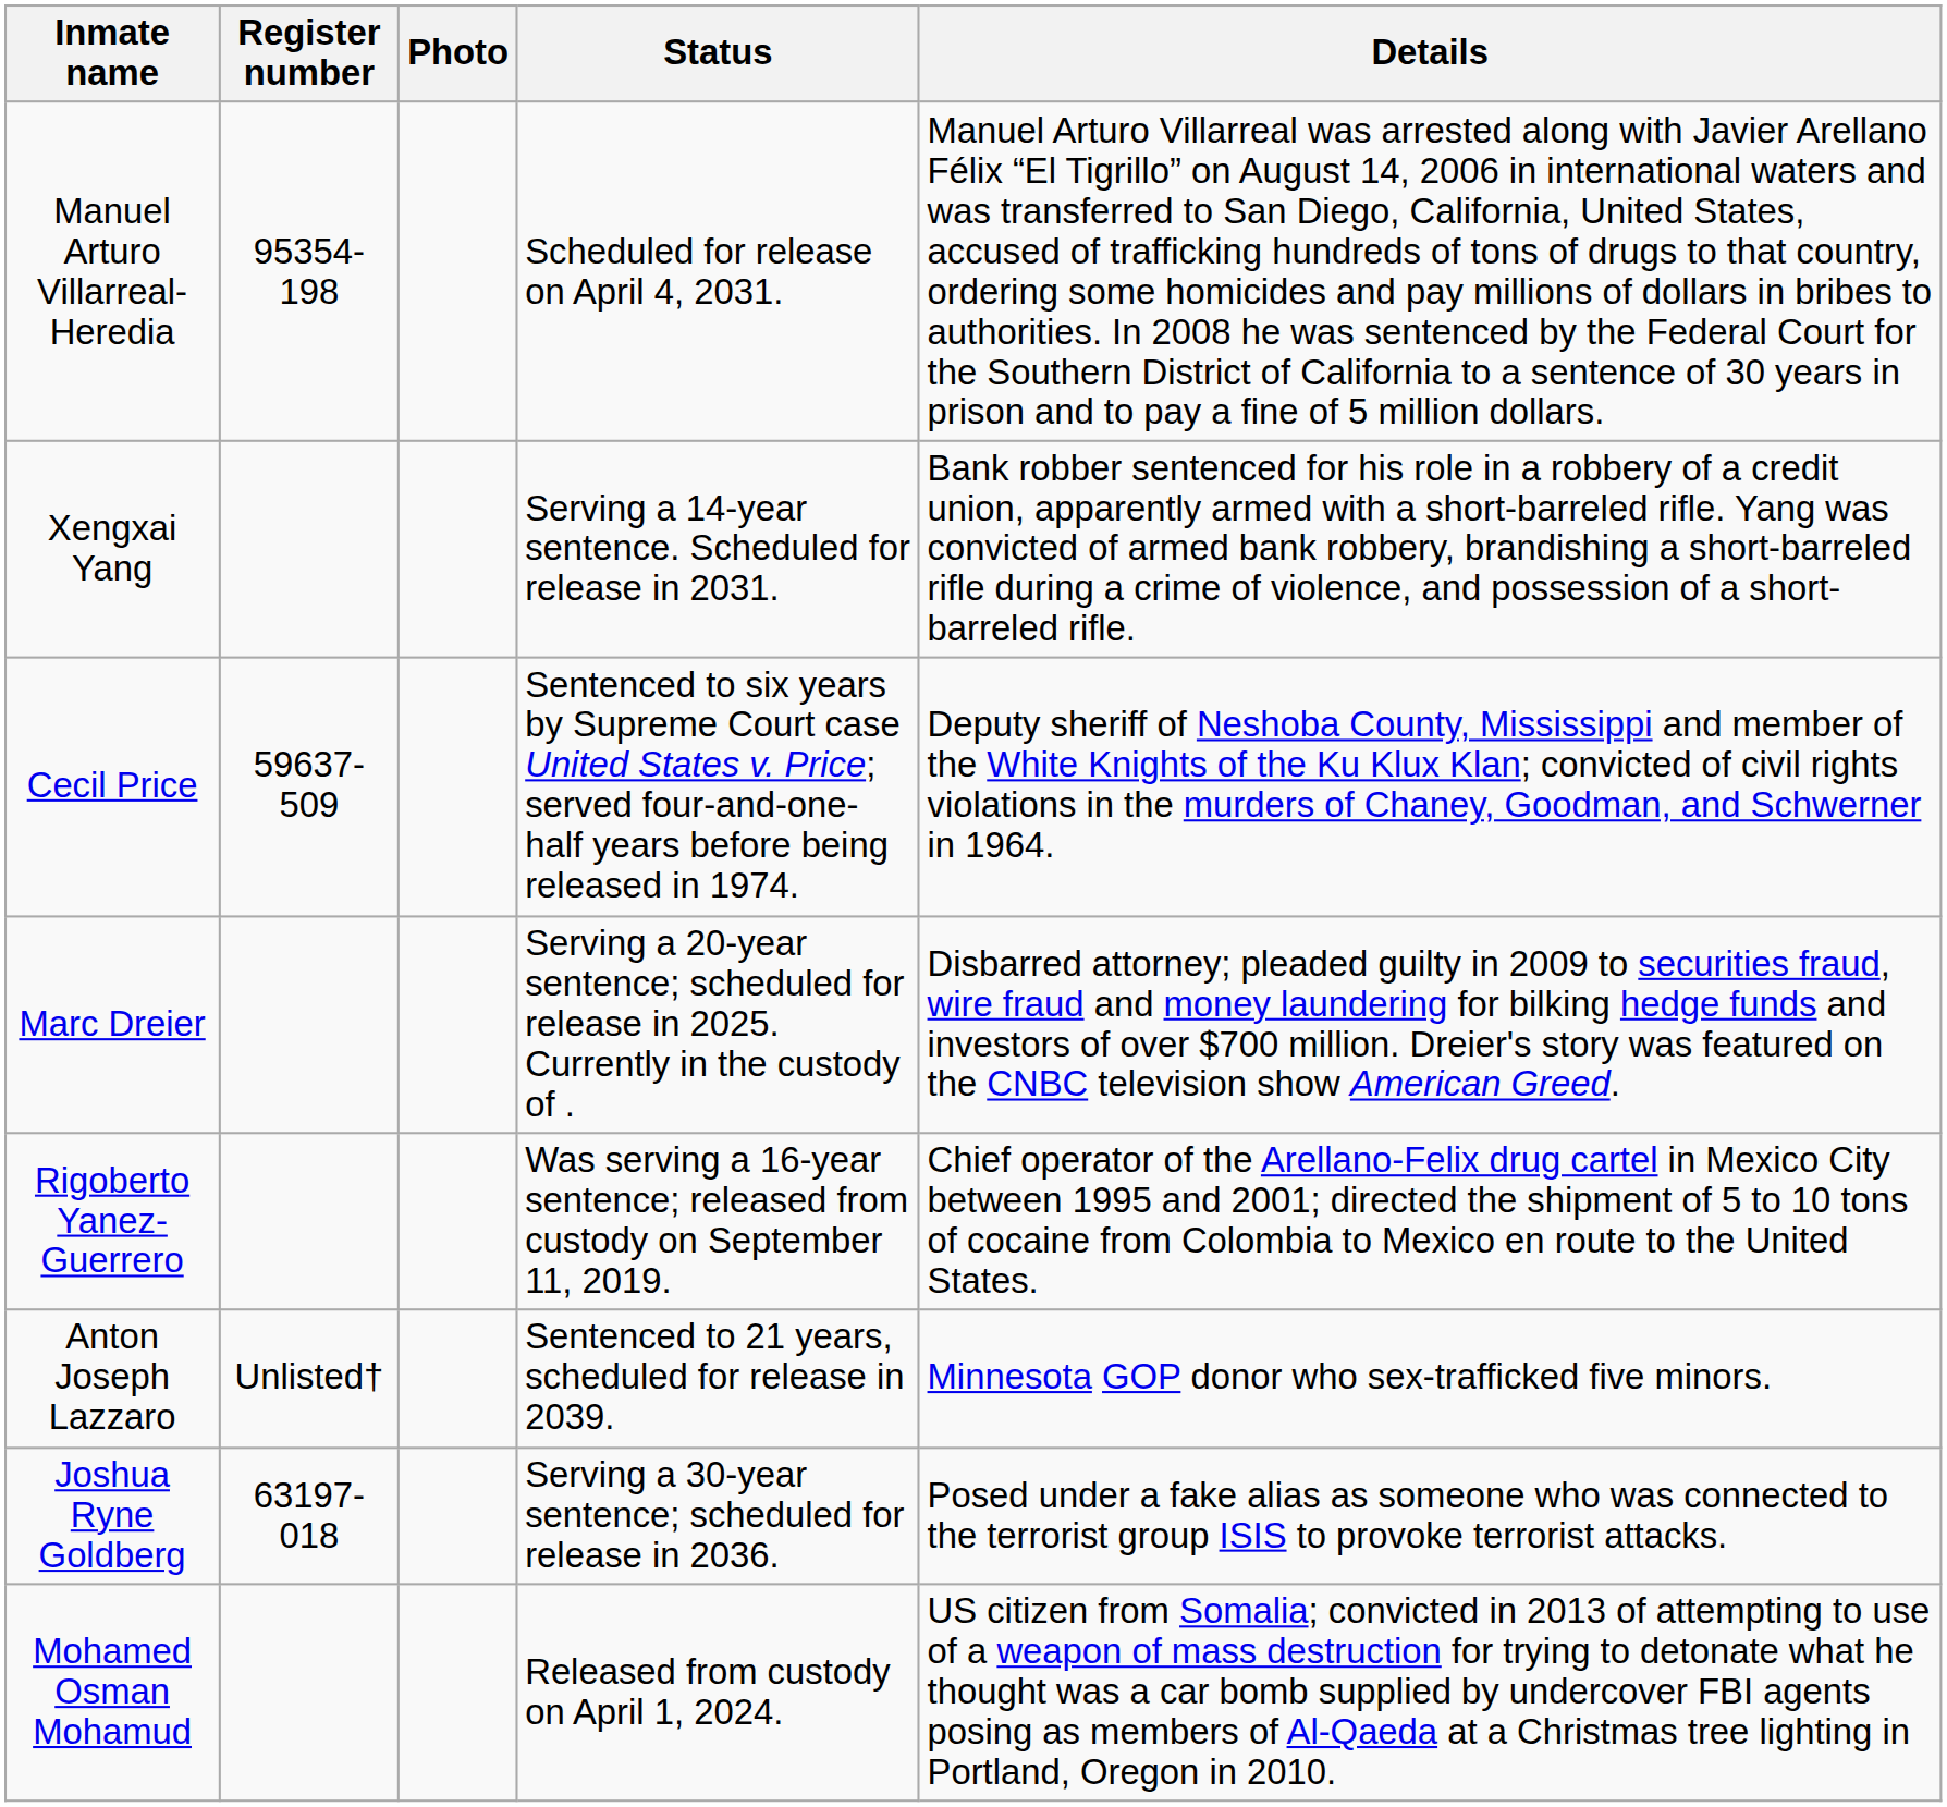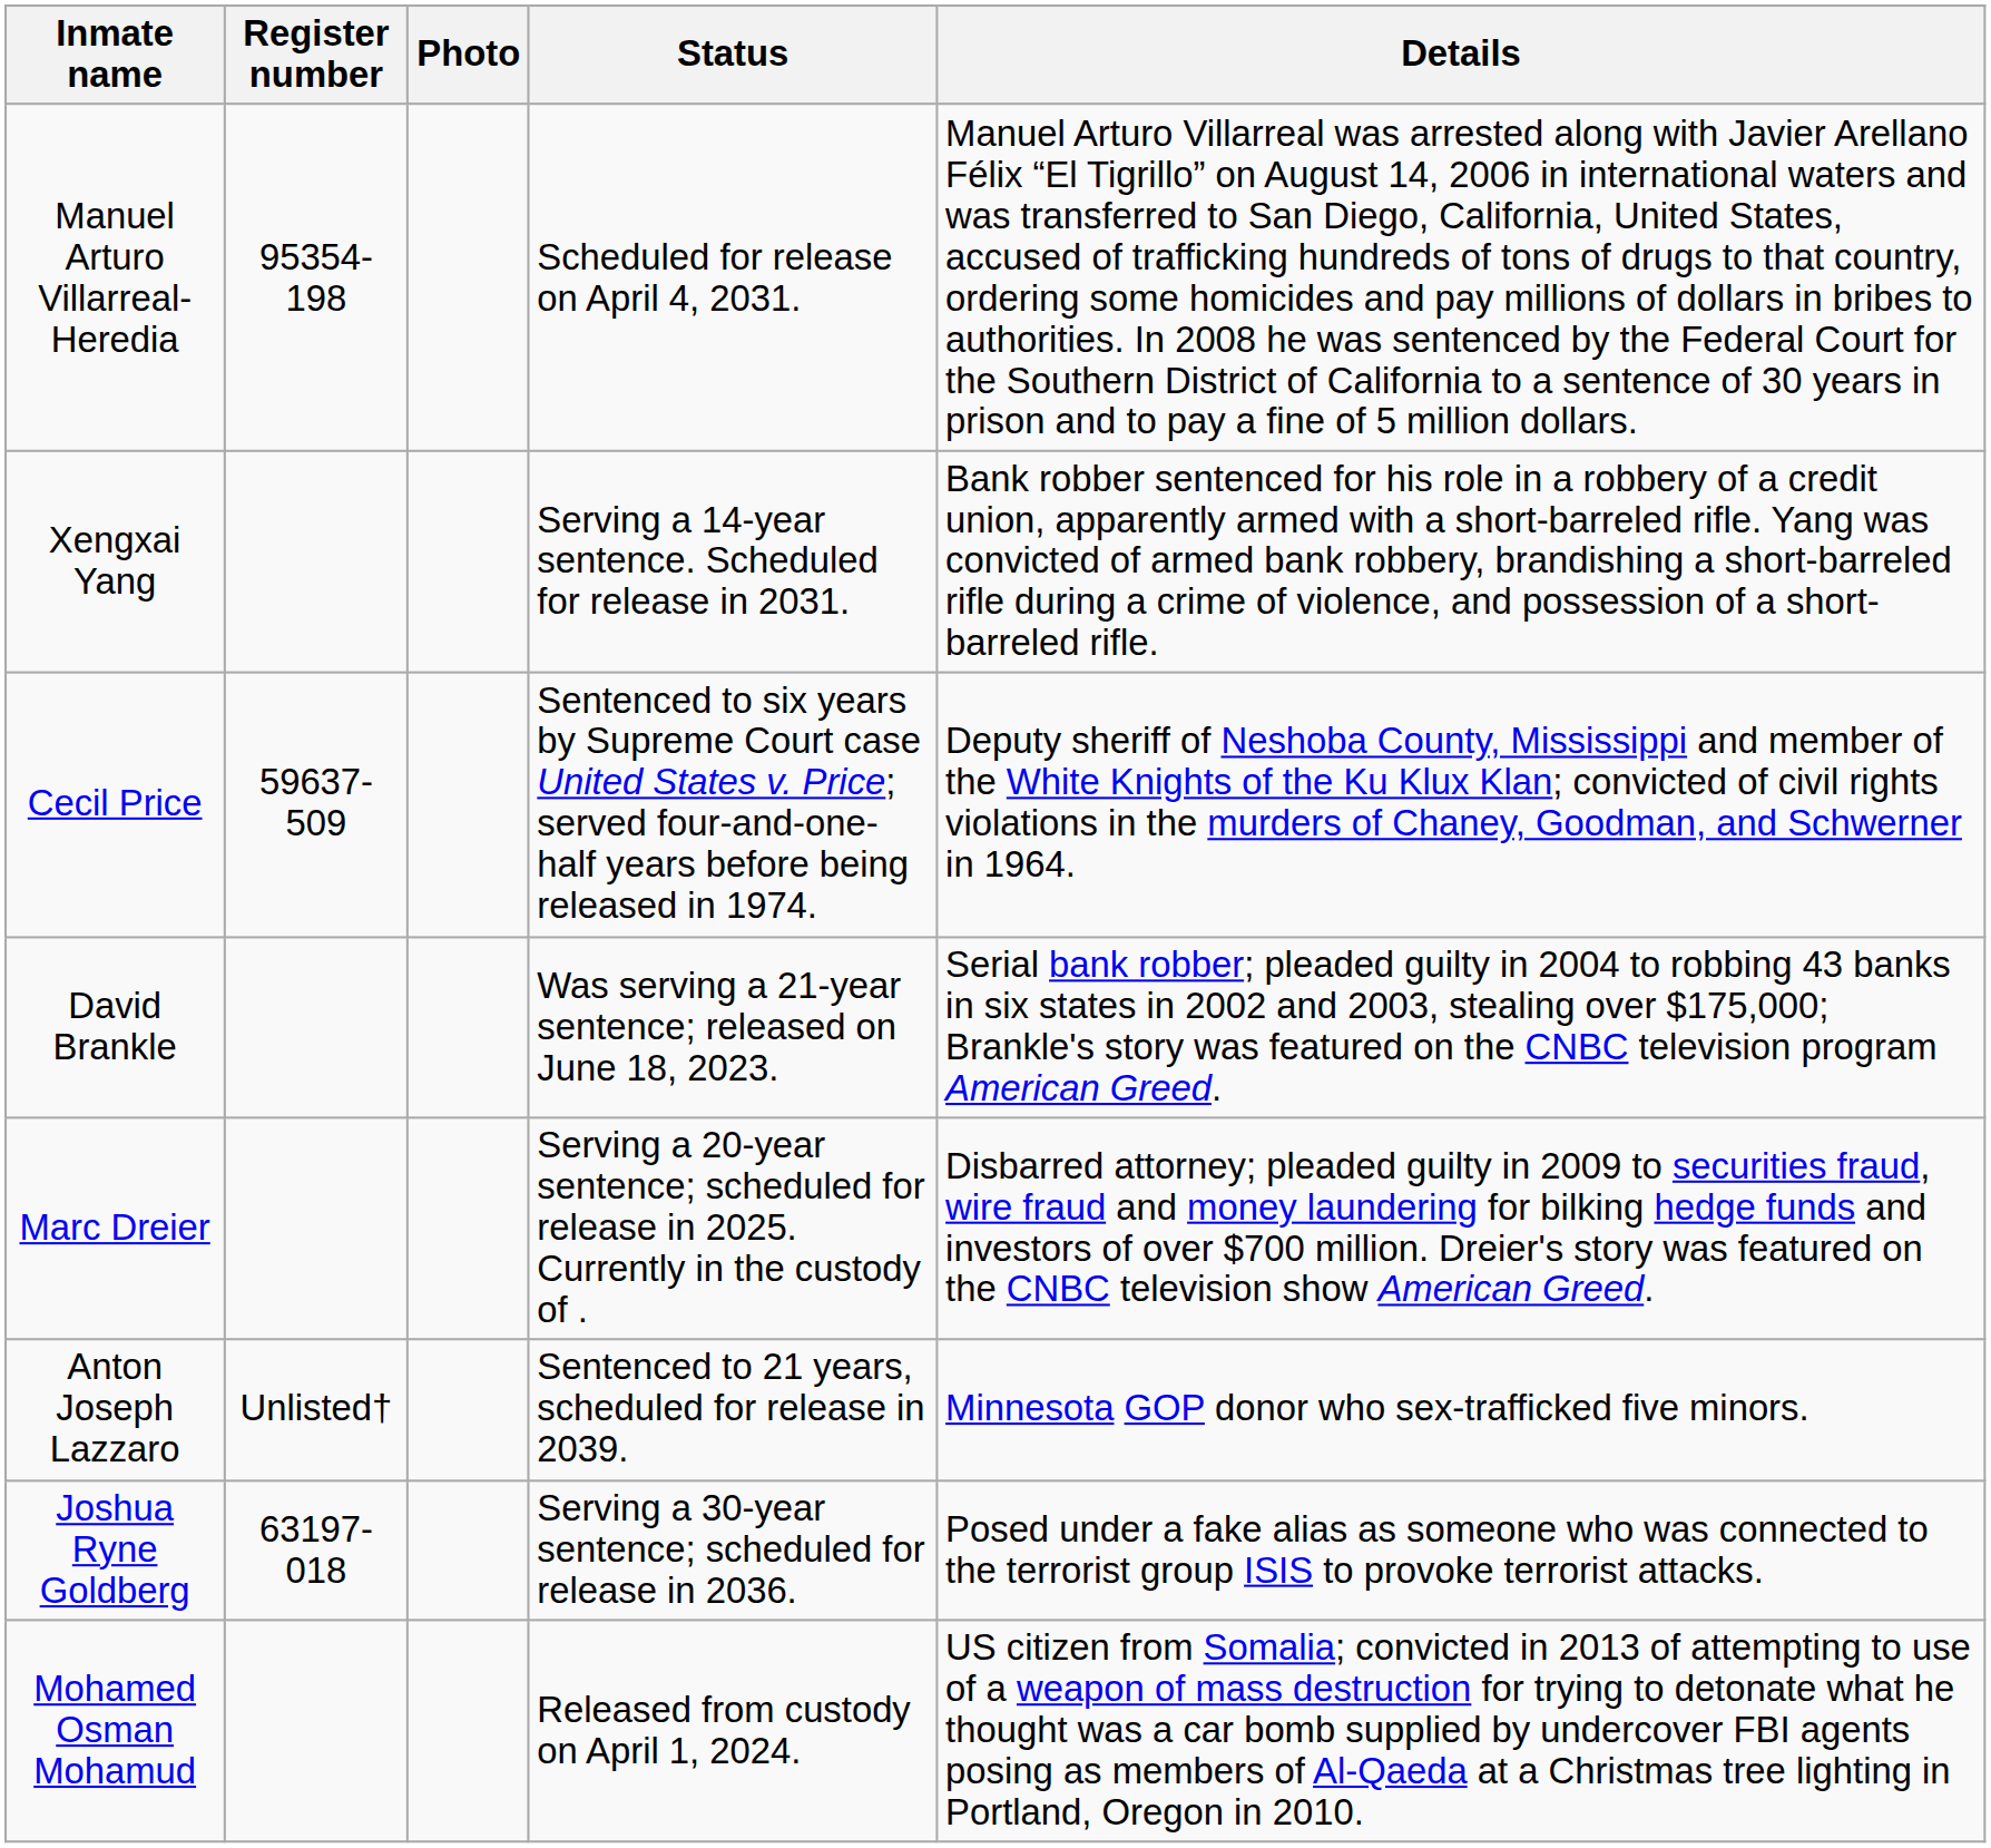+ row: David Brankle | Was serving a 21-year sentence; released on June 18, 2023. | Serial bank robber; pleaded guilty in 2004 to robbing 43 banks in six states in 2002 and 2003, stealing over $175,000; Brankle's story was featured on the CNBC television program American Greed.
- row: Rigoberto Yanez-Guerrero | Was serving a 16-year sentence; released from custody on September 11, 2019. | Chief operator of the Arellano-Felix drug cartel in Mexico City between 1995 and 2001; directed the shipment of 5 to 10 tons of cocaine from Colombia to Mexico en route to the United States.
